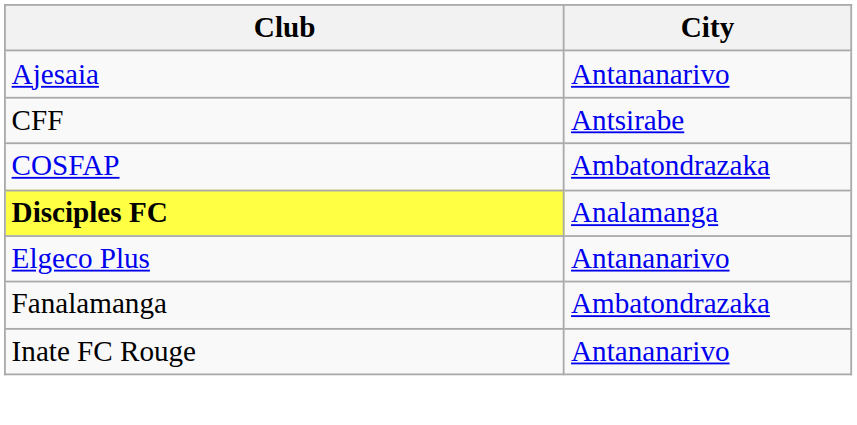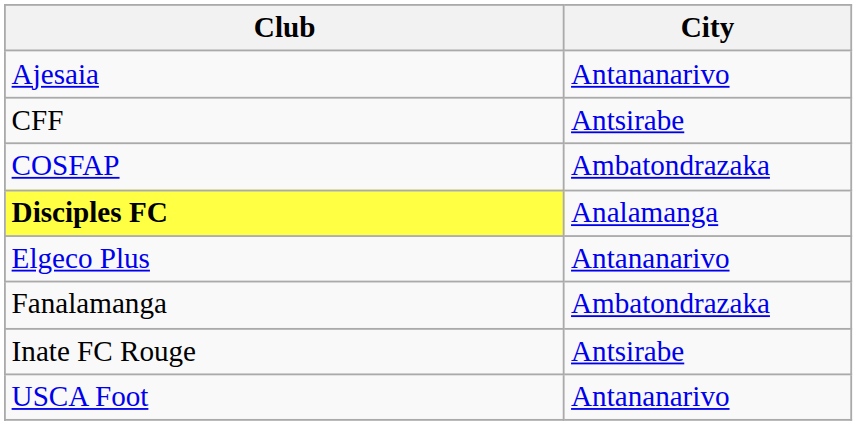Inate FC Rouge | City: Antananarivo -> Antsirabe
+ row: USCA Foot | Antananarivo
